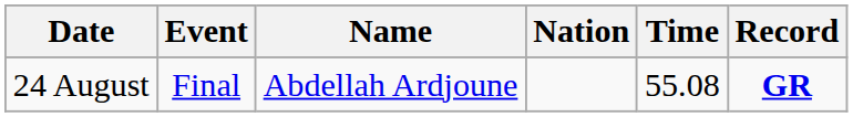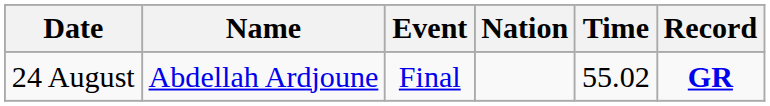columns swapped: Event <-> Name
24 August | Time: 55.08 -> 55.02
